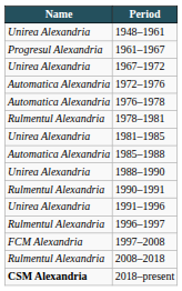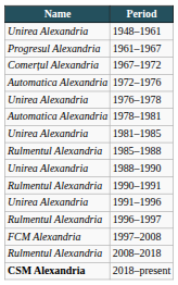1967–1972 | Name: Unirea Alexandria -> Comerțul Alexandria
1976–1978 | Name: Automatica Alexandria -> Unirea Alexandria
1978–1981 | Name: Rulmentul Alexandria -> Automatica Alexandria
1985–1988 | Name: Automatica Alexandria -> Rulmentul Alexandria
